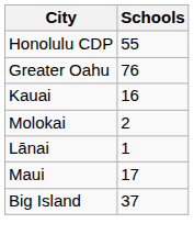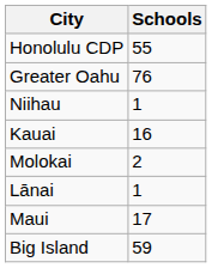+ row: Niihau | 1
Big Island | Schools: 37 -> 59
